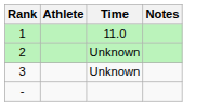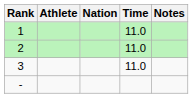+ column: Nation
2 | Time: Unknown -> 11.0
3 | Time: Unknown -> 11.0
